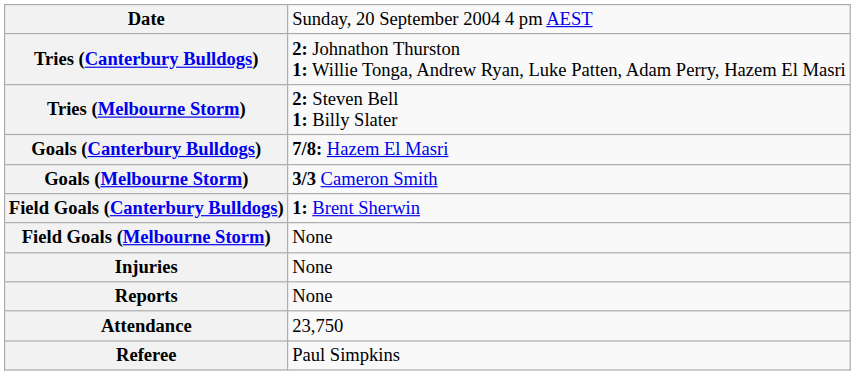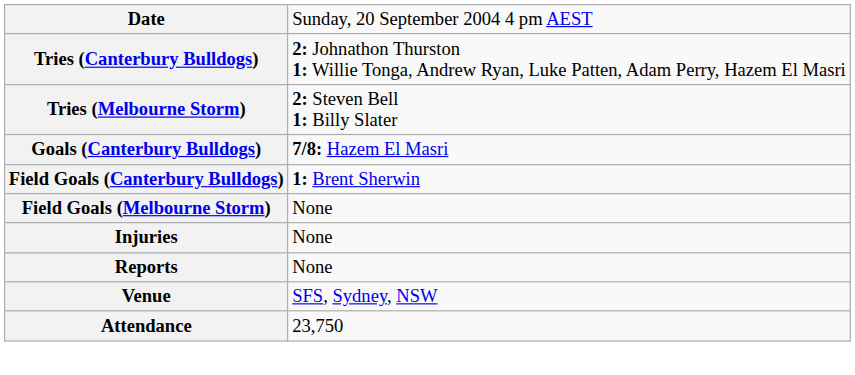- row: Goals (Melbourne Storm) | 3/3 Cameron Smith
+ row: Venue | SFS, Sydney, NSW
- row: Referee | Paul Simpkins
